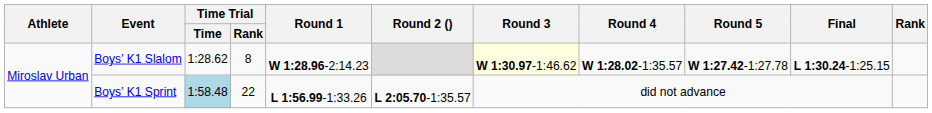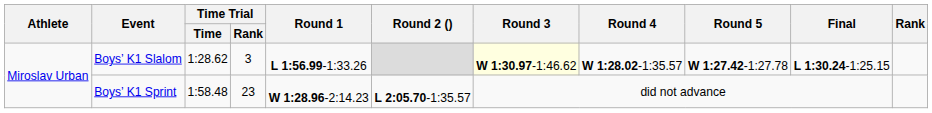Boys’ K1 Slalom | Time Trial / Rank: 8 -> 3
Boys’ K1 Slalom | Round 1: W 1:28.96-2:14.23 -> L 1:56.99-1:33.26
Boys’ K1 Sprint | Time Trial / Time: lightblue background -> no background
Boys’ K1 Sprint | Time Trial / Rank: 22 -> 23
Boys’ K1 Sprint | Round 1: L 1:56.99-1:33.26 -> W 1:28.96-2:14.23
